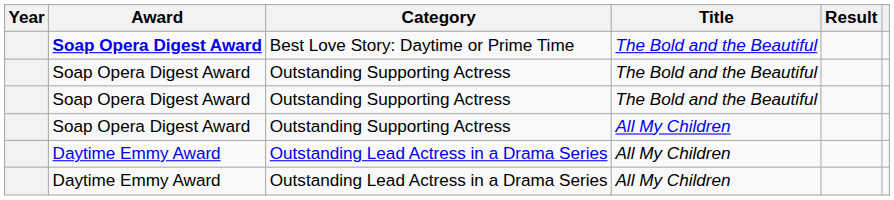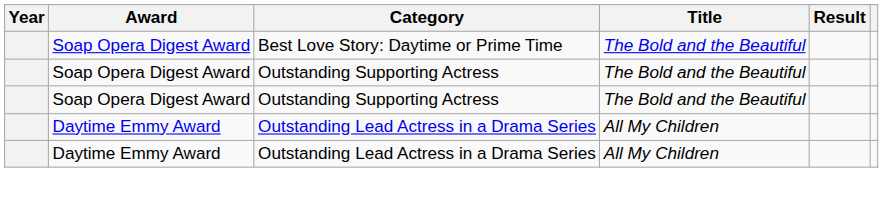Best Love Story: Daytime or Prime Time | Award: bold -> normal
- row: Soap Opera Digest Award | Outstanding Supporting Actress | All My Children
